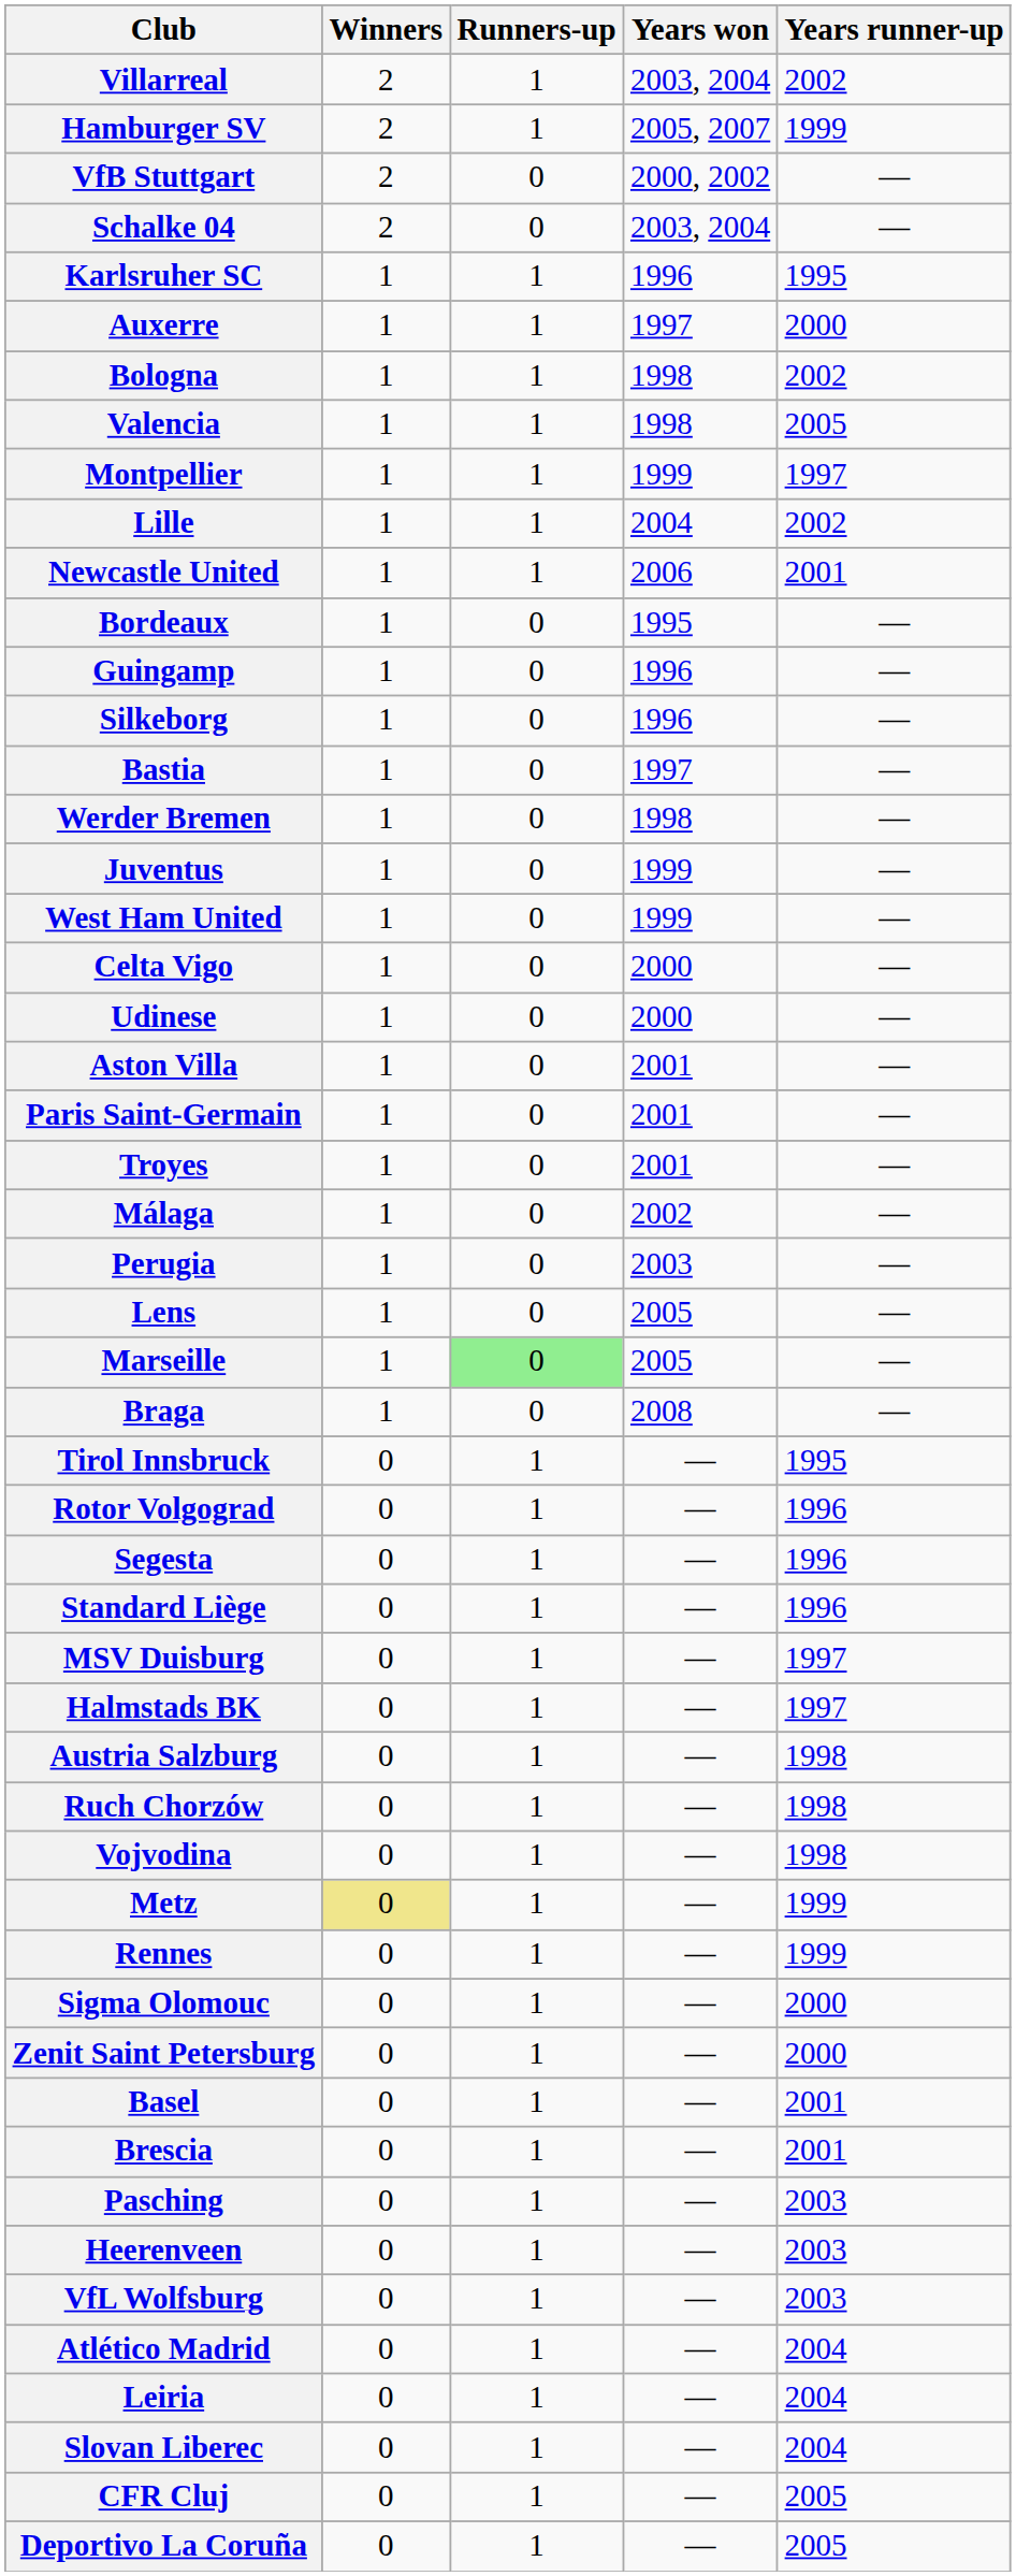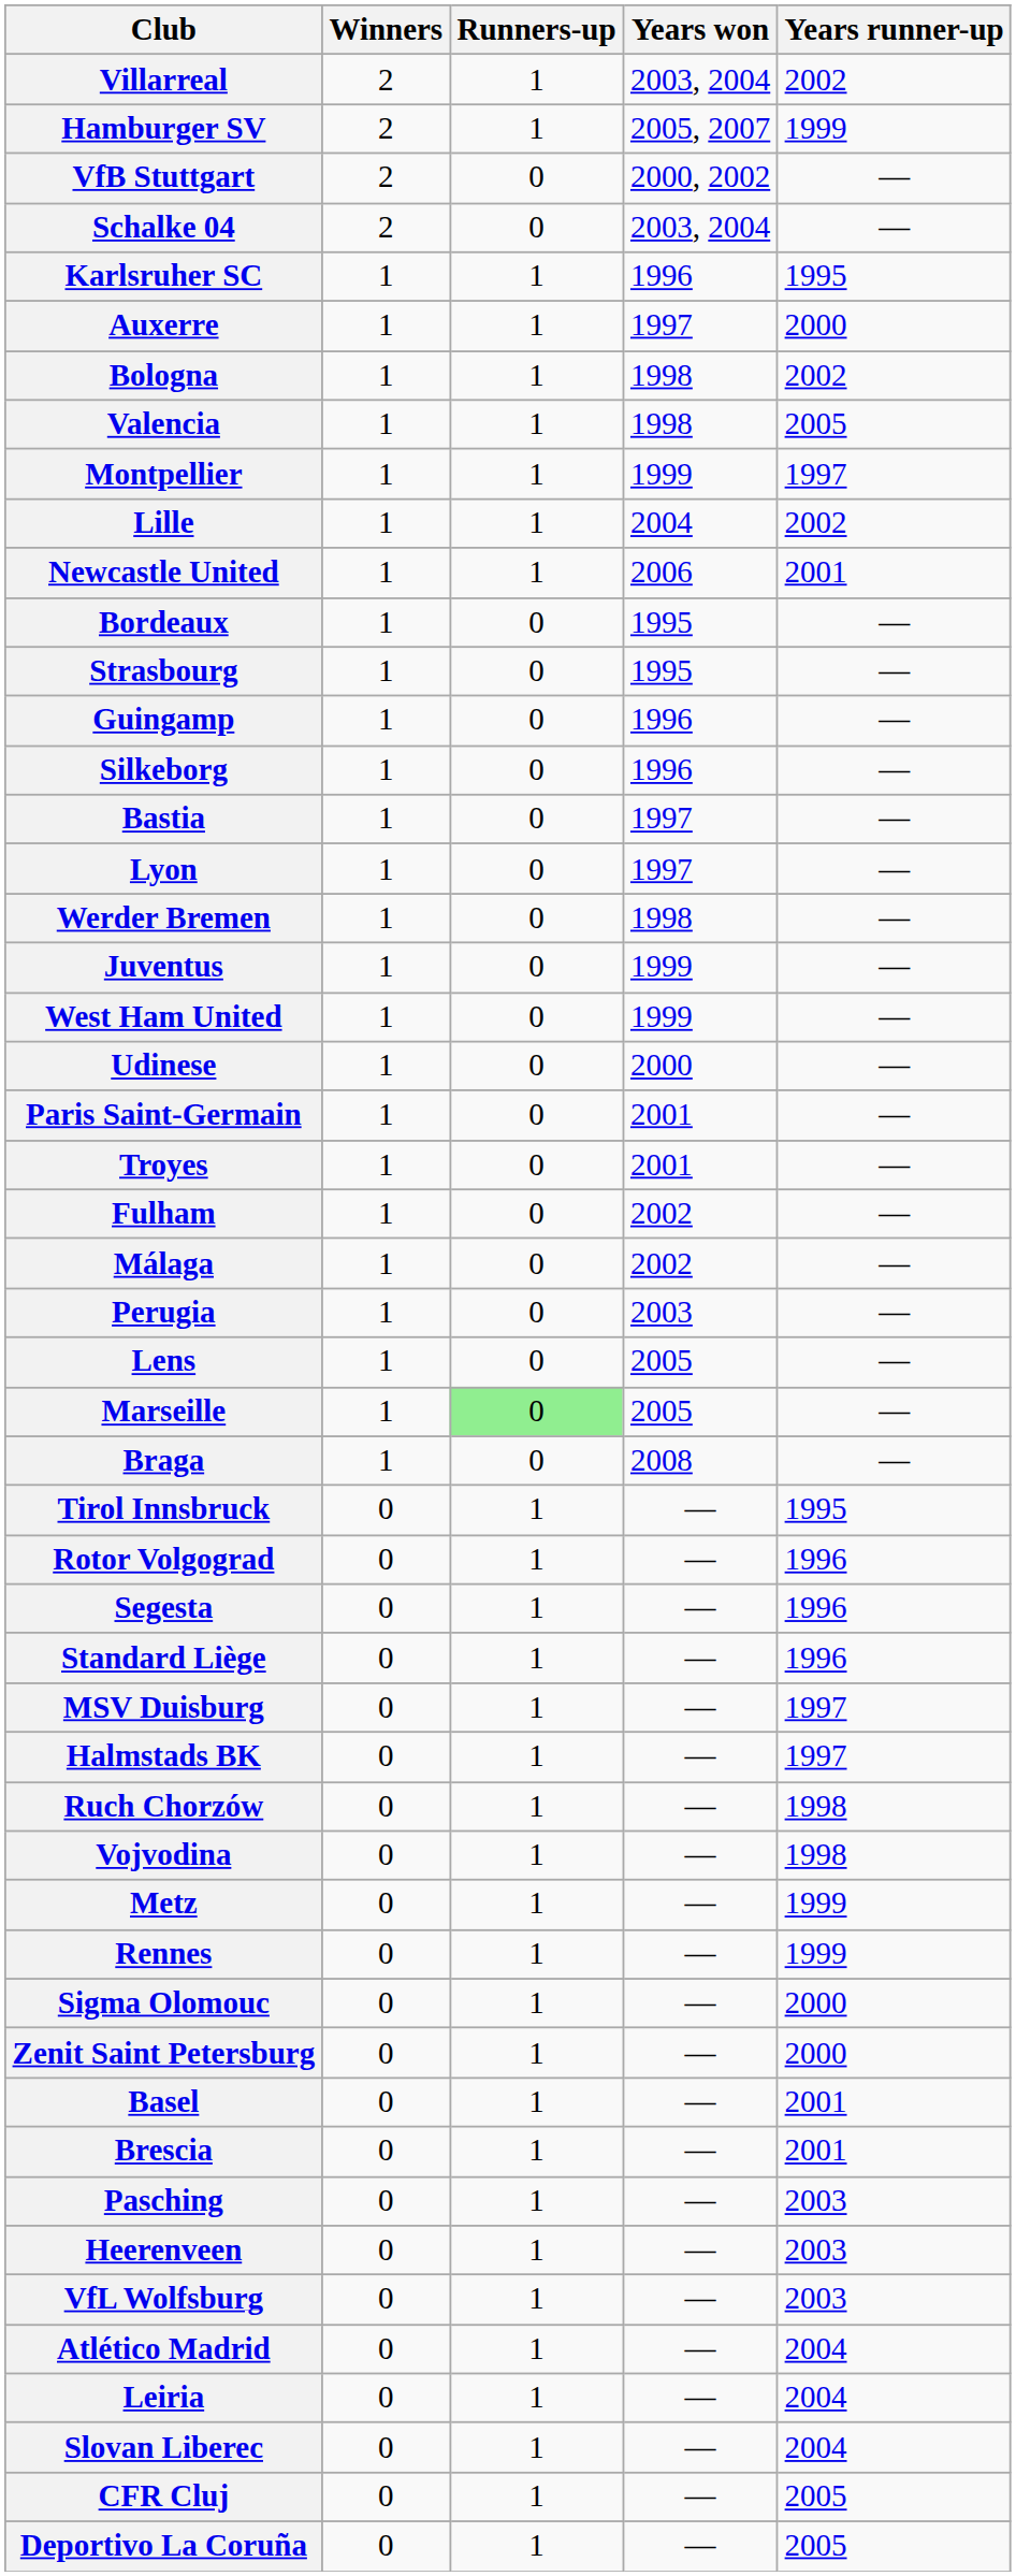+ row: Strasbourg | 1 | 0 | 1995 | —
+ row: Lyon | 1 | 0 | 1997 | —
- row: Celta Vigo | 1 | 0 | 2000 | —
- row: Aston Villa | 1 | 0 | 2001 | —
+ row: Fulham | 1 | 0 | 2002 | —
- row: Austria Salzburg | 0 | 1 | — | 1998
Metz | Winners: khaki background -> no background
